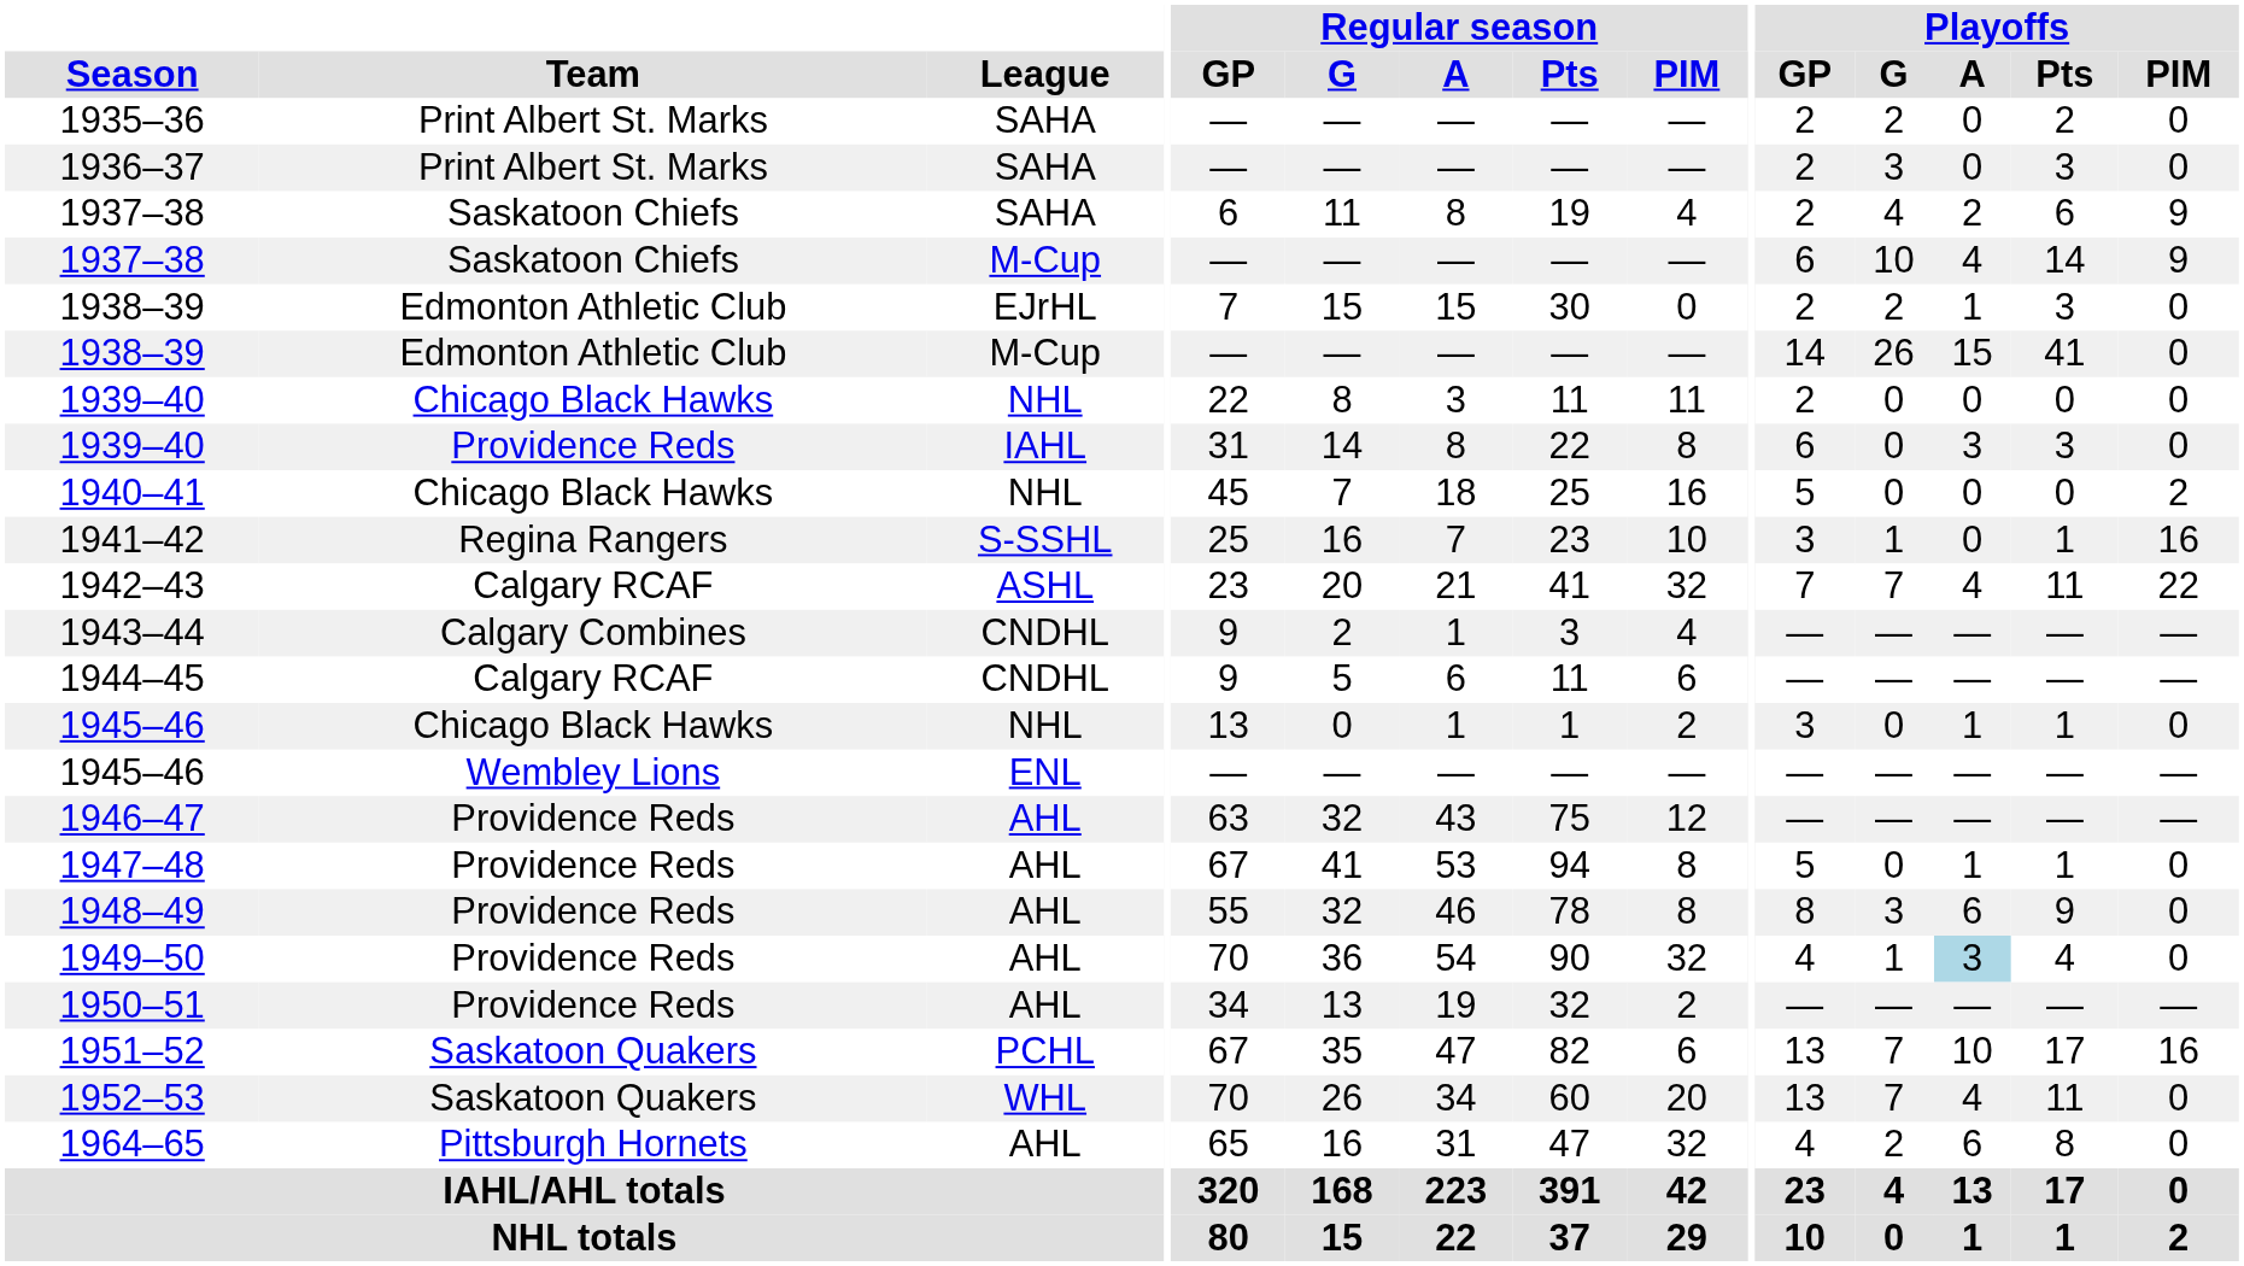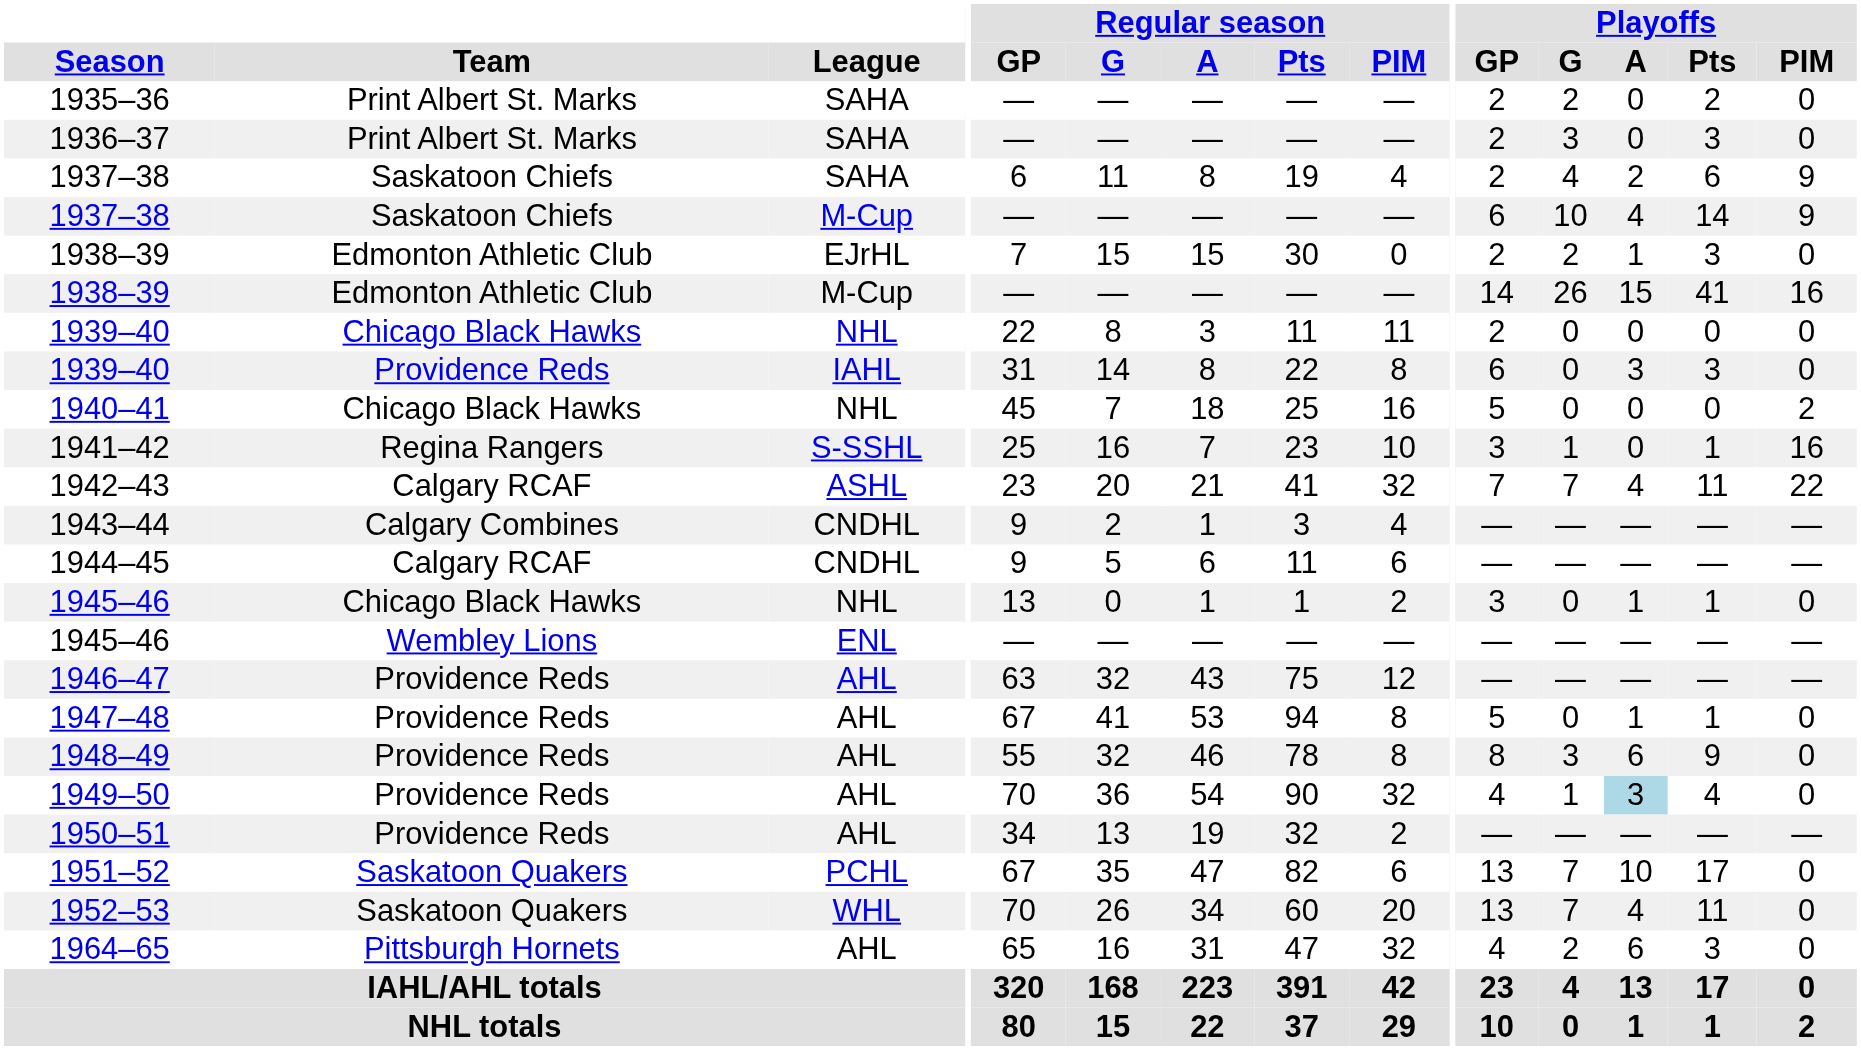1938–39 / M-Cup | Playoffs / PIM: 0 -> 16
1951–52 | Playoffs / PIM: 16 -> 0
1964–65 | Playoffs / Pts: 8 -> 3
